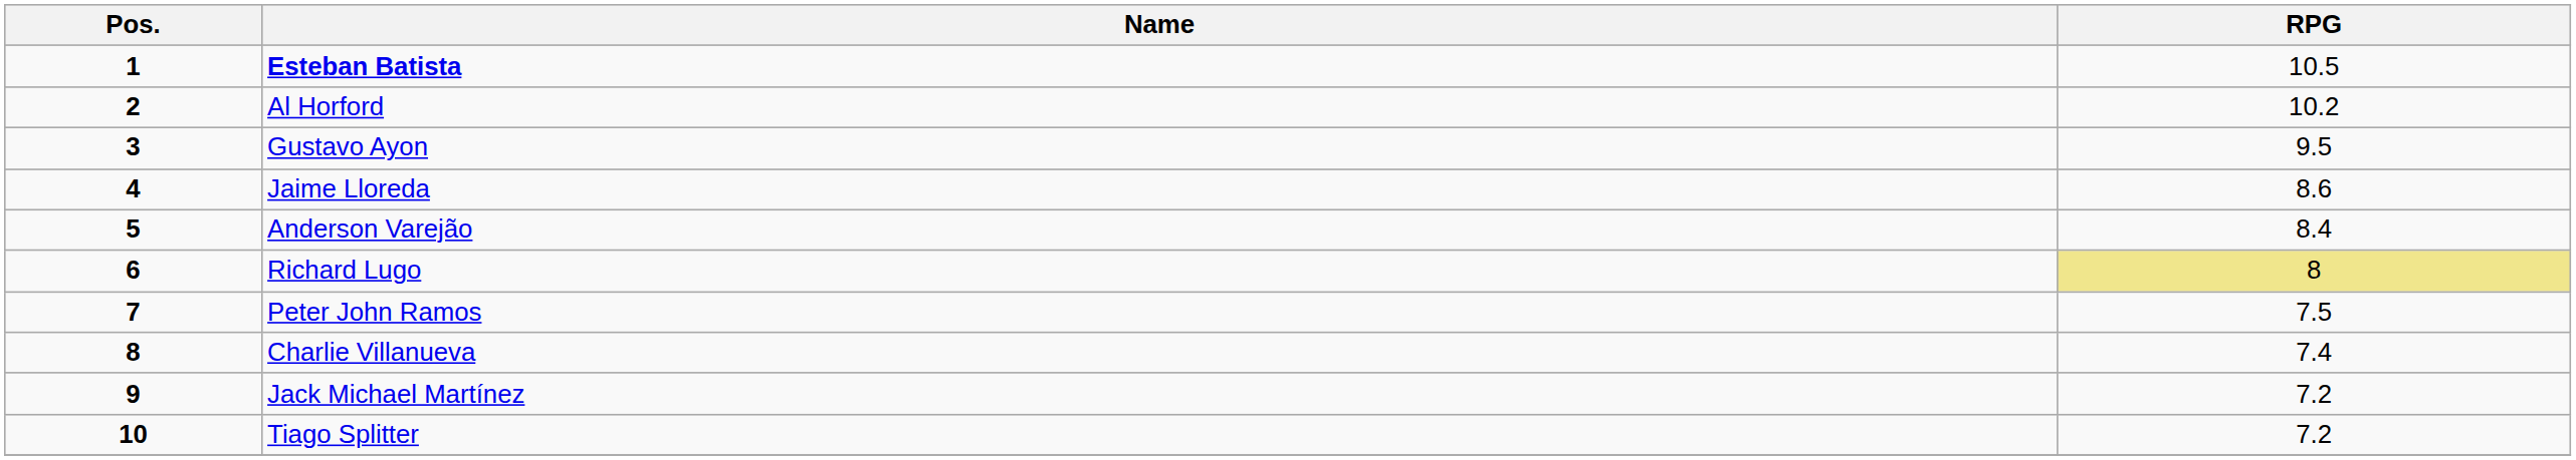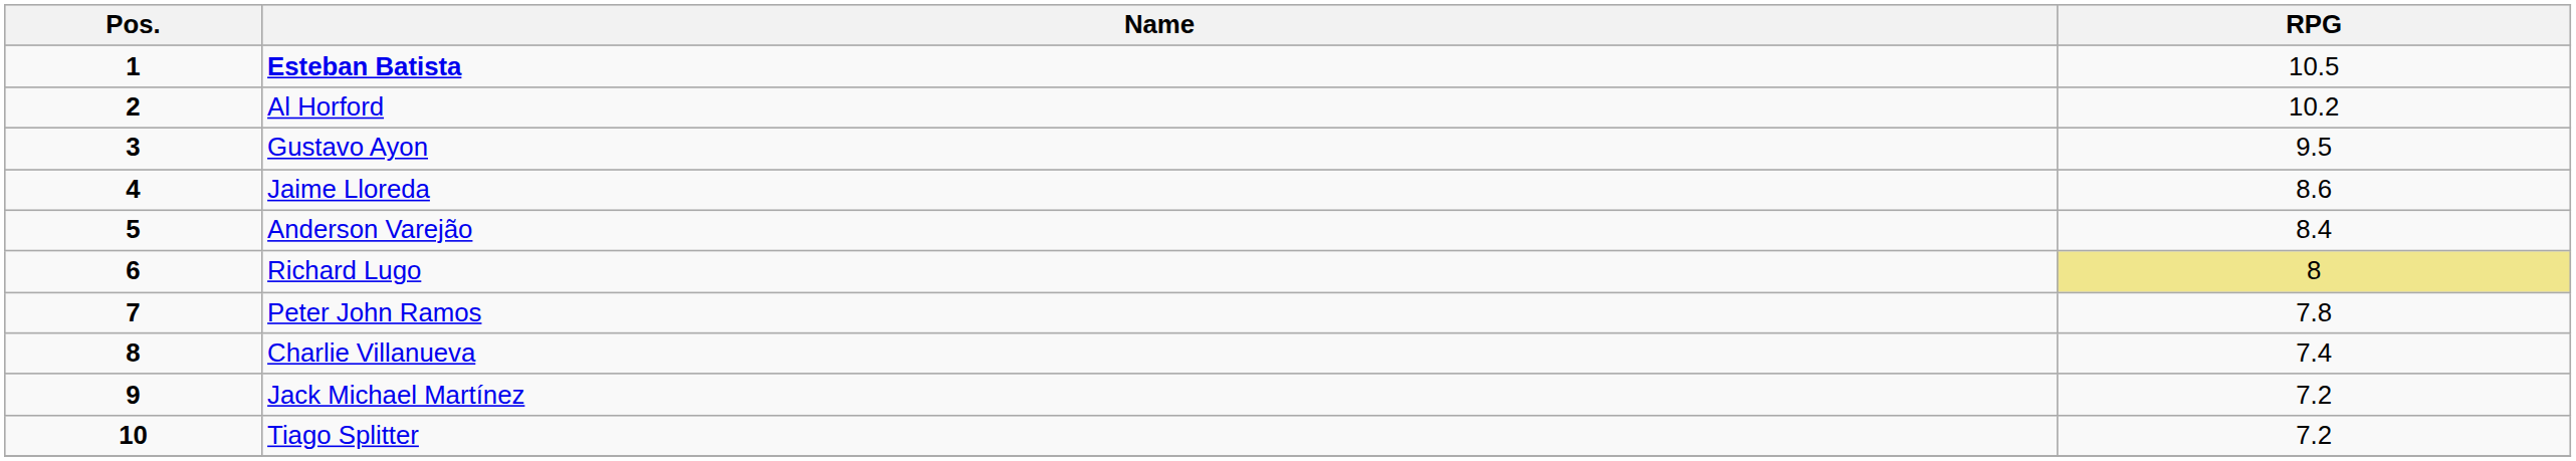Peter John Ramos | RPG: 7.5 -> 7.8
